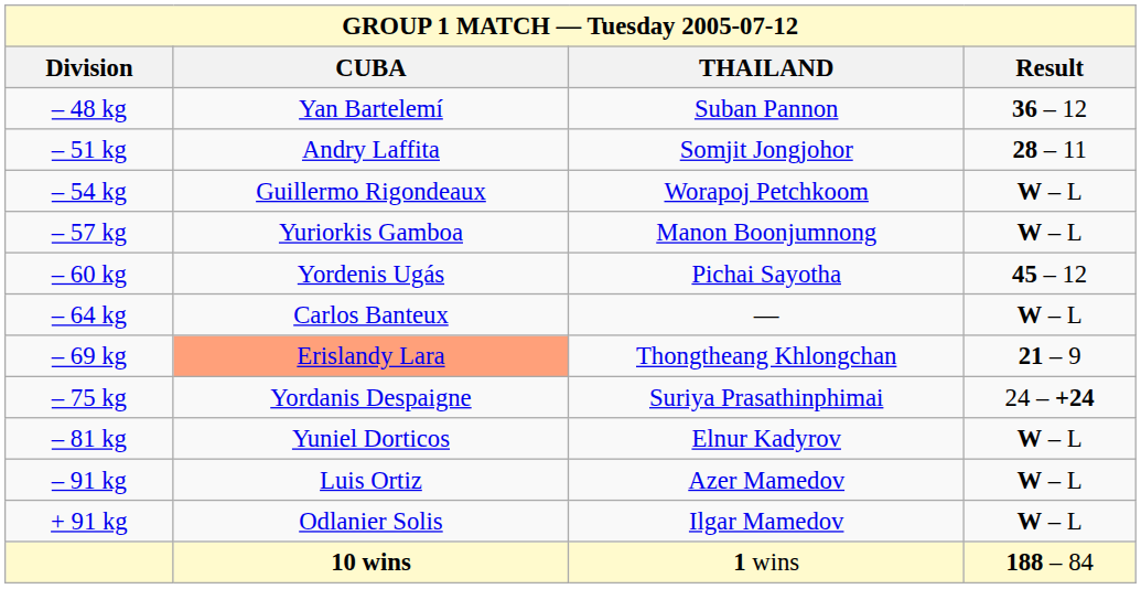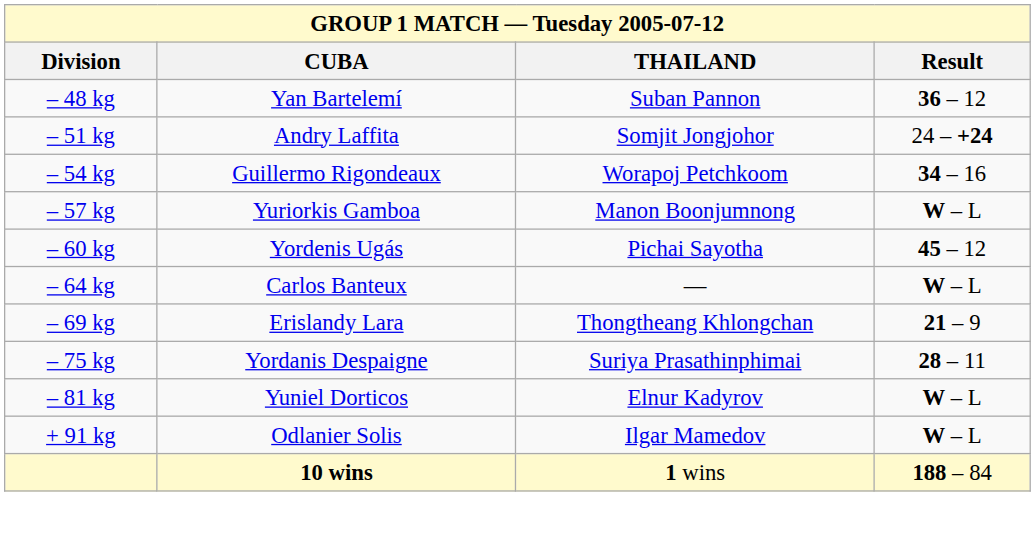– 51 kg | Result: 28 – 11 -> 24 – +24
– 54 kg | Result: W – L -> 34 – 16
– 69 kg | CUBA: lightsalmon background -> no background
– 75 kg | Result: 24 – +24 -> 28 – 11
- row: – 91 kg | Luis Ortiz | Azer Mamedov | W – L
